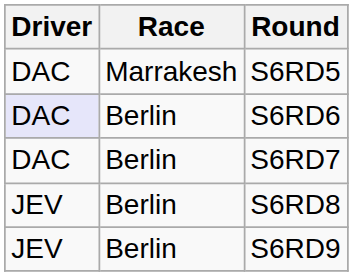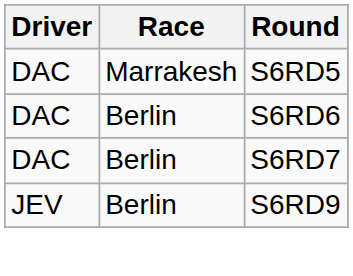S6RD6 | Driver: lavender background -> no background
- row: JEV | Berlin | S6RD8
